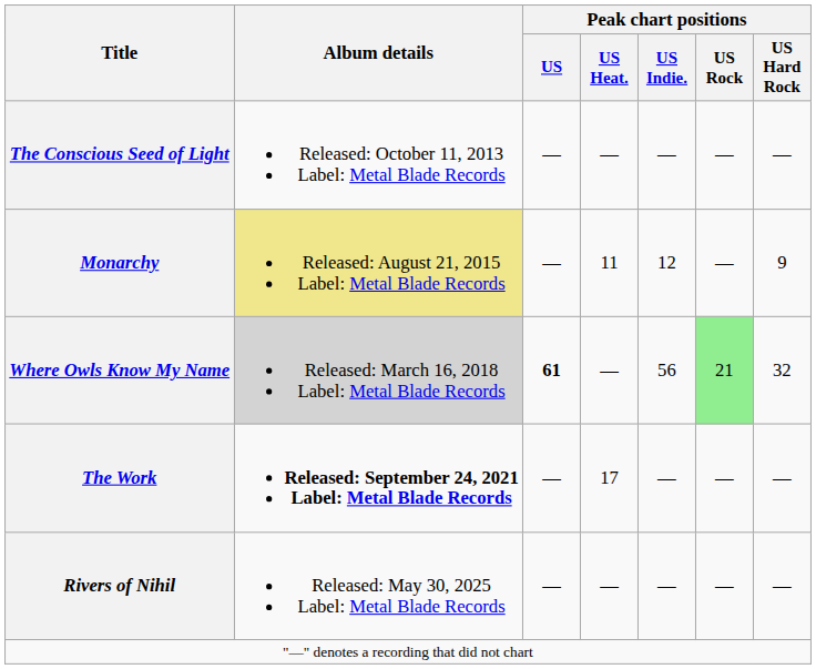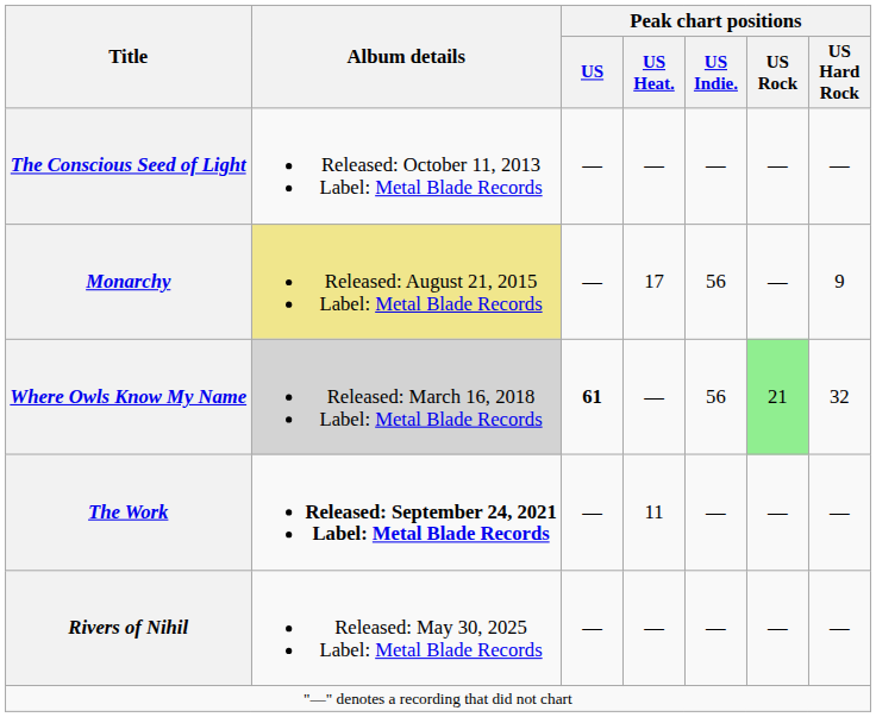Monarchy | Peak chart positions / US Heat.: 11 -> 17
Monarchy | Peak chart positions / US Indie.: 12 -> 56
The Work | Peak chart positions / US Heat.: 17 -> 11
